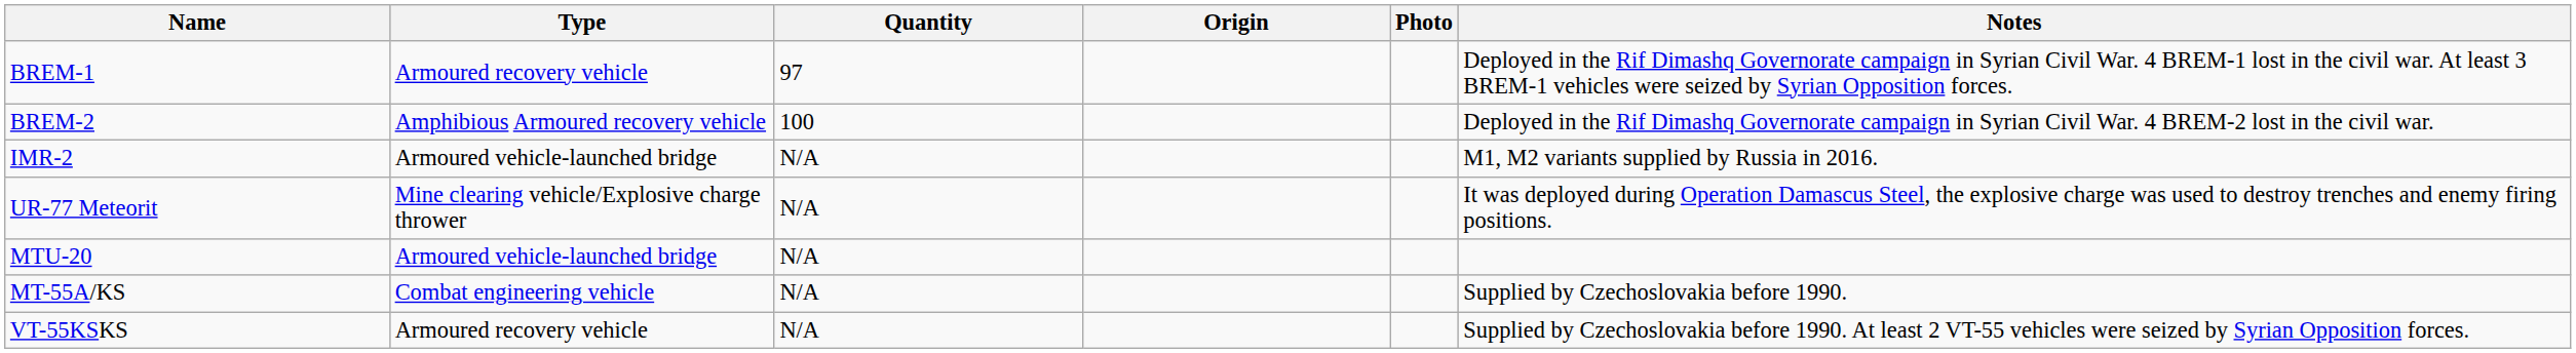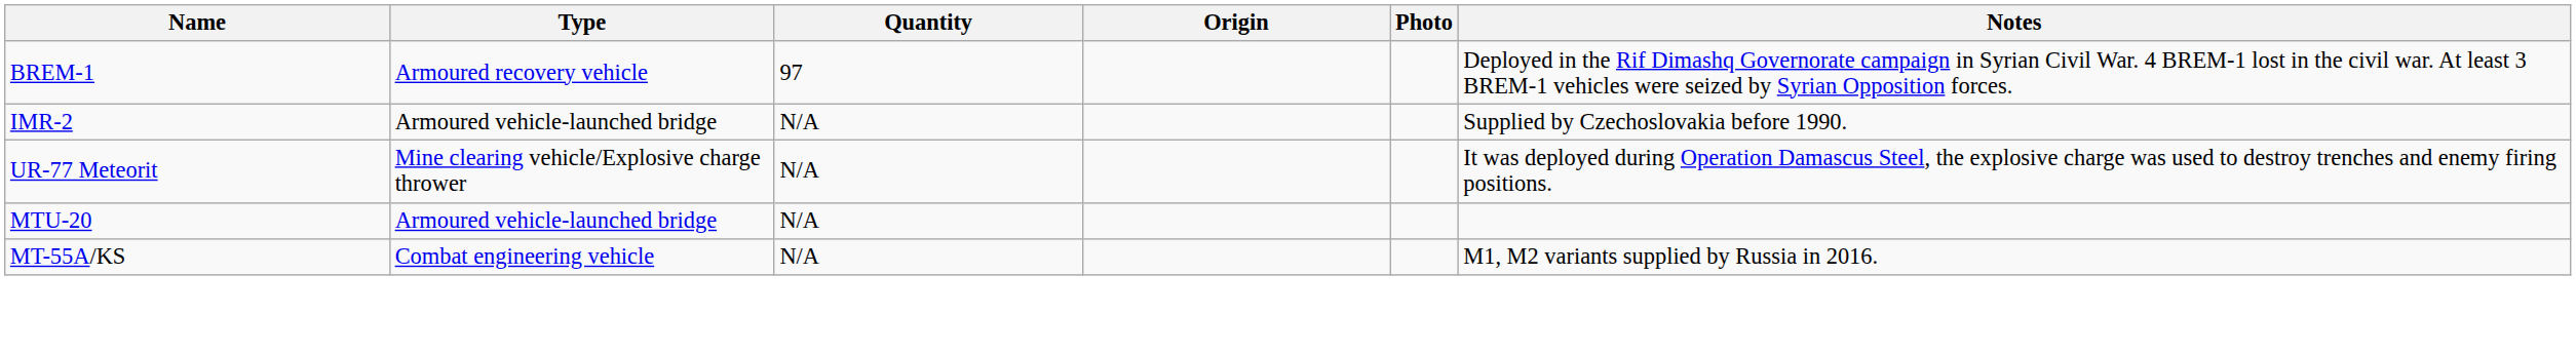- row: BREM-2 | Amphibious Armoured recovery vehicle | 100 | Deployed in the Rif Dimashq Governorate campaign in Syrian Civil War. 4 BREM-2 lost in the civil war.
IMR-2 | Notes: M1, M2 variants supplied by Russia in 2016. -> Supplied by Czechoslovakia before 1990.
MT-55A/KS | Notes: Supplied by Czechoslovakia before 1990. -> M1, M2 variants supplied by Russia in 2016.
- row: VT-55KSKS | Armoured recovery vehicle | N/A | Supplied by Czechoslovakia before 1990. At least 2 VT-55 vehicles were seized by Syrian Opposition forces.
